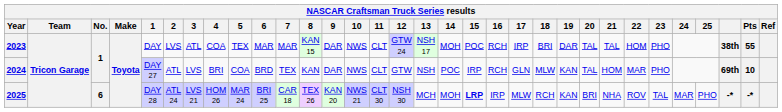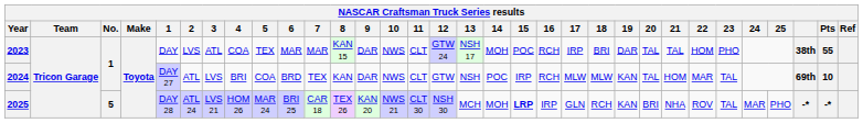2024 | 17: GLN -> MLW
2024 | 23: PHO -> TAL
2025 | No.: 6 -> 5
2025 | 17: MLW -> GLN
